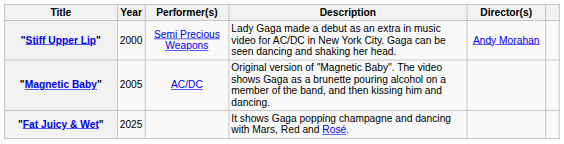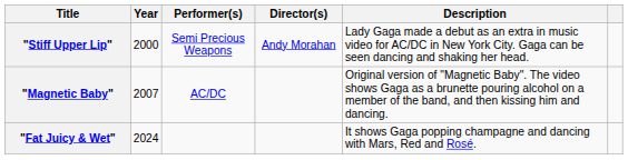columns swapped: Director(s) <-> Description
"Magnetic Baby" | Year: 2005 -> 2007
"Fat Juicy & Wet" | Year: 2025 -> 2024
